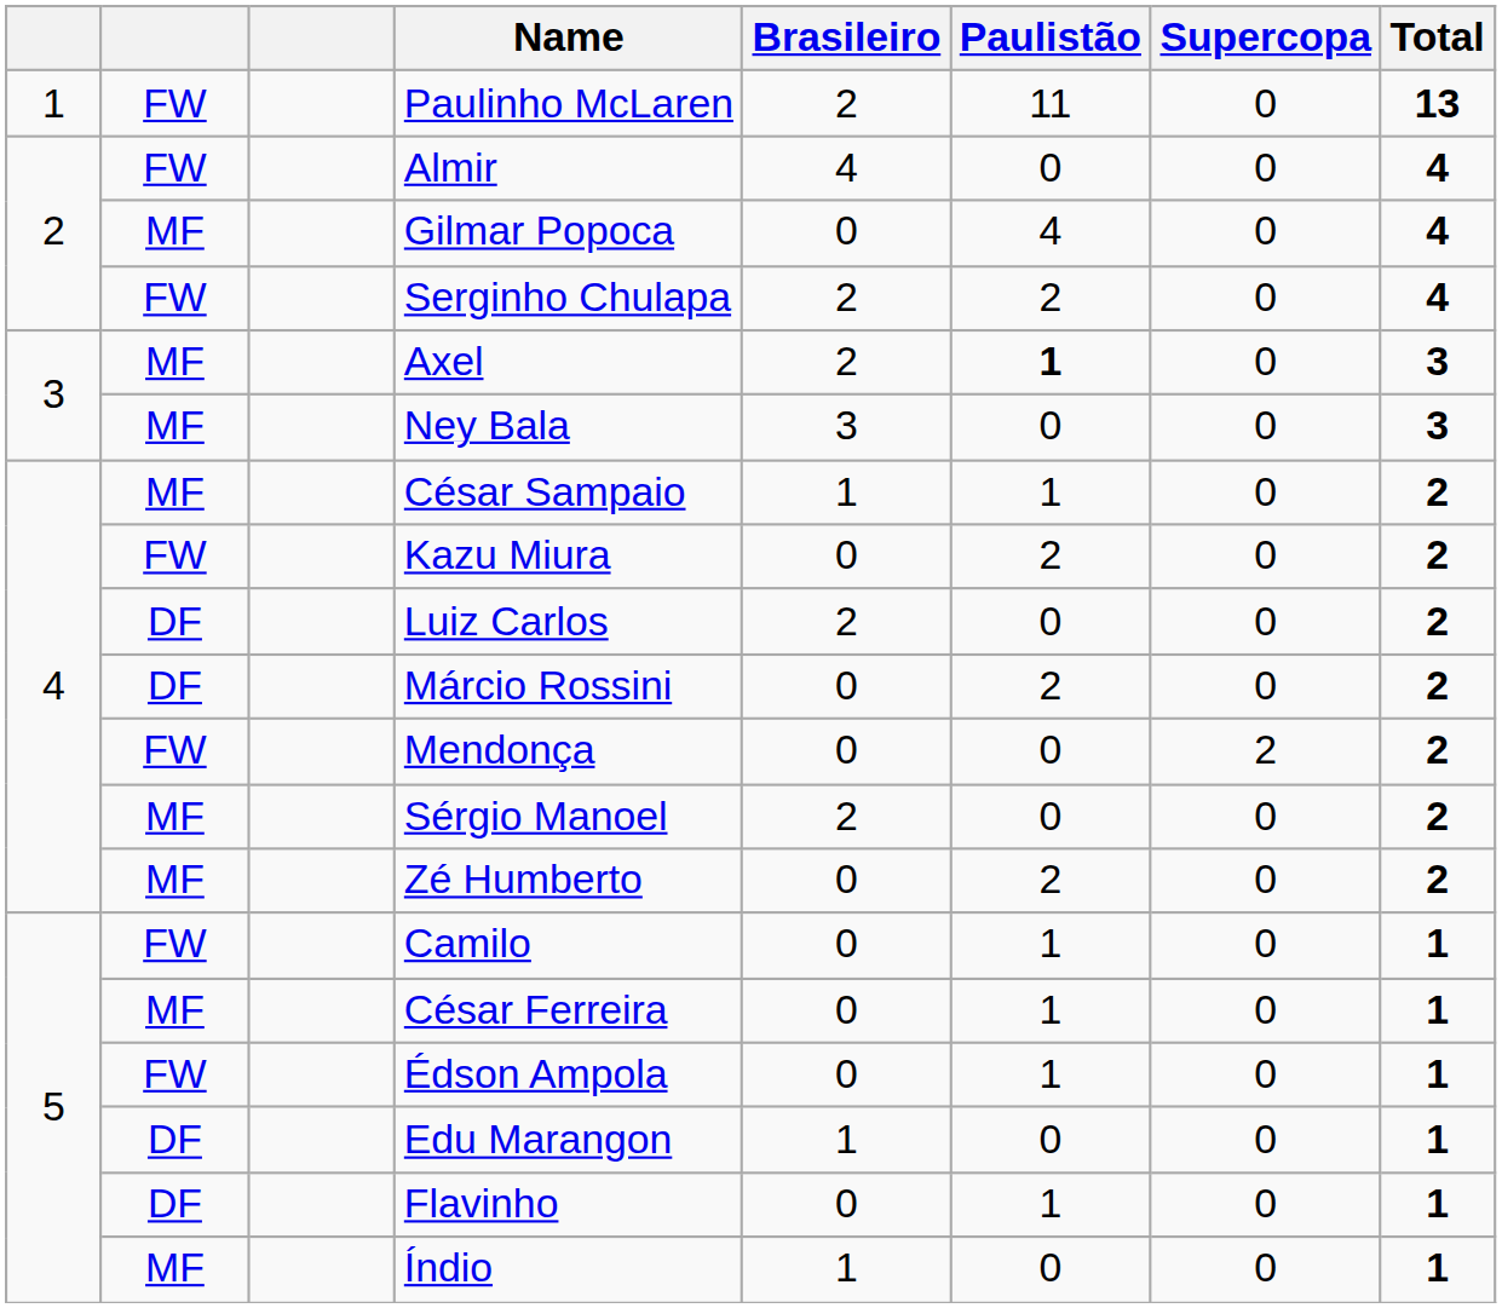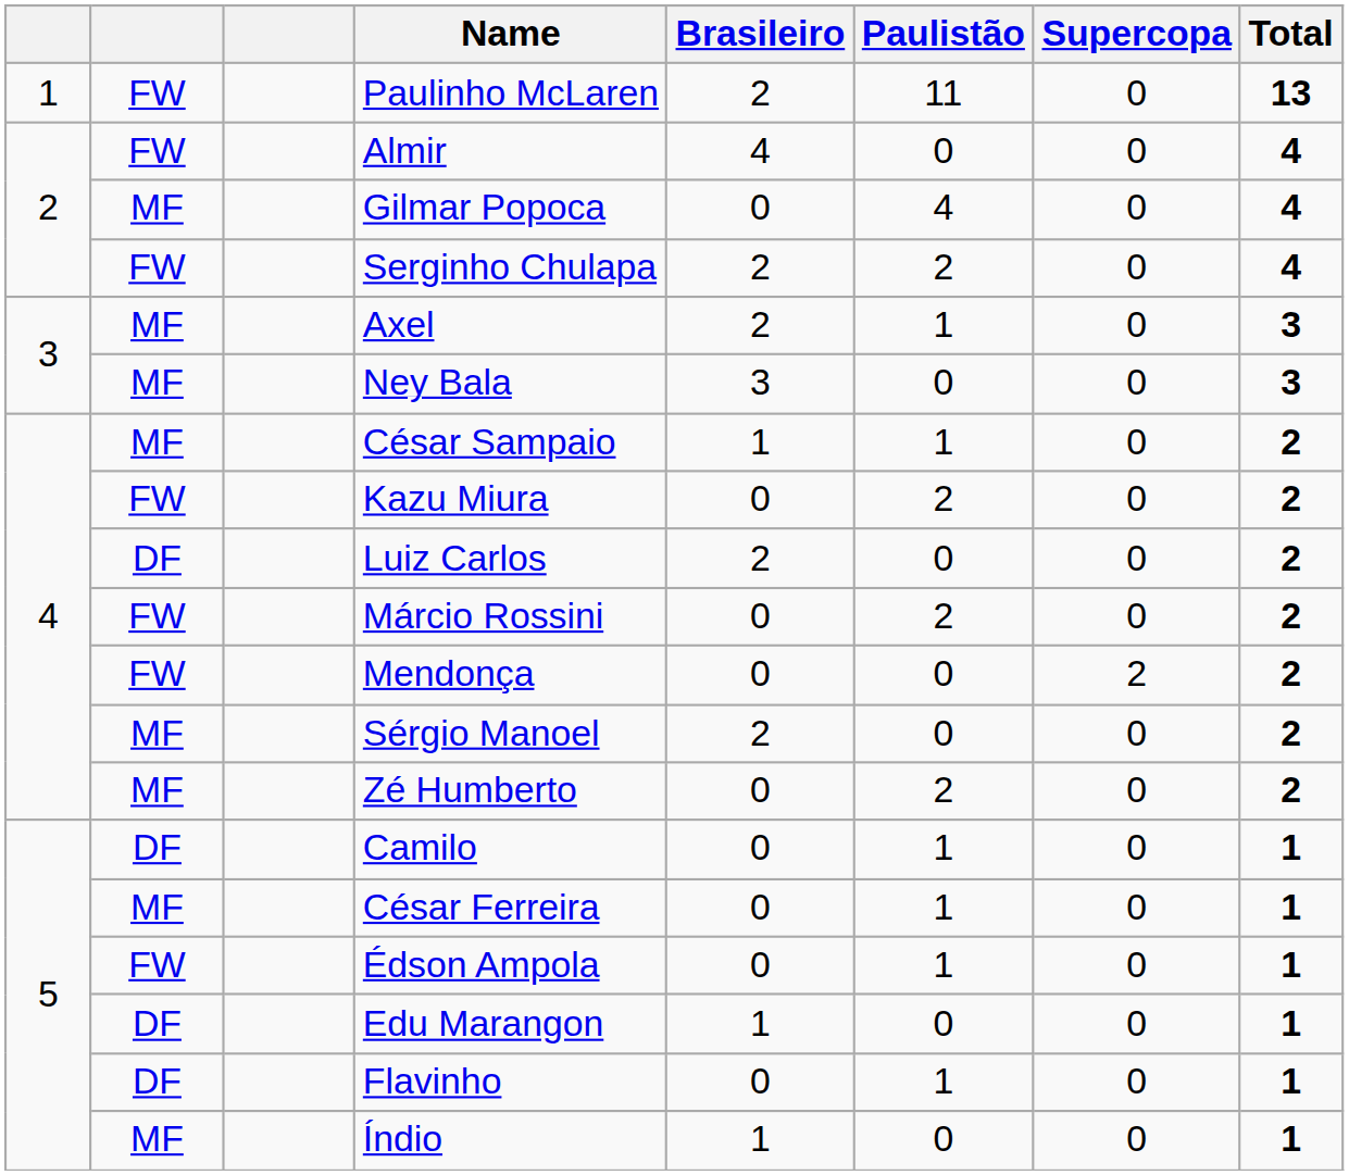Axel | Paulistão: bold -> normal
Márcio Rossini | column 2: DF -> FW
Camilo | column 2: FW -> DF
